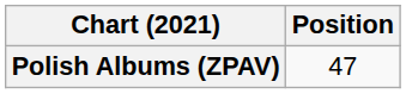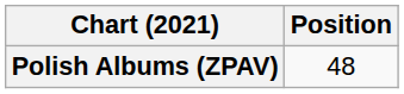Polish Albums (ZPAV) | Position: 47 -> 48
